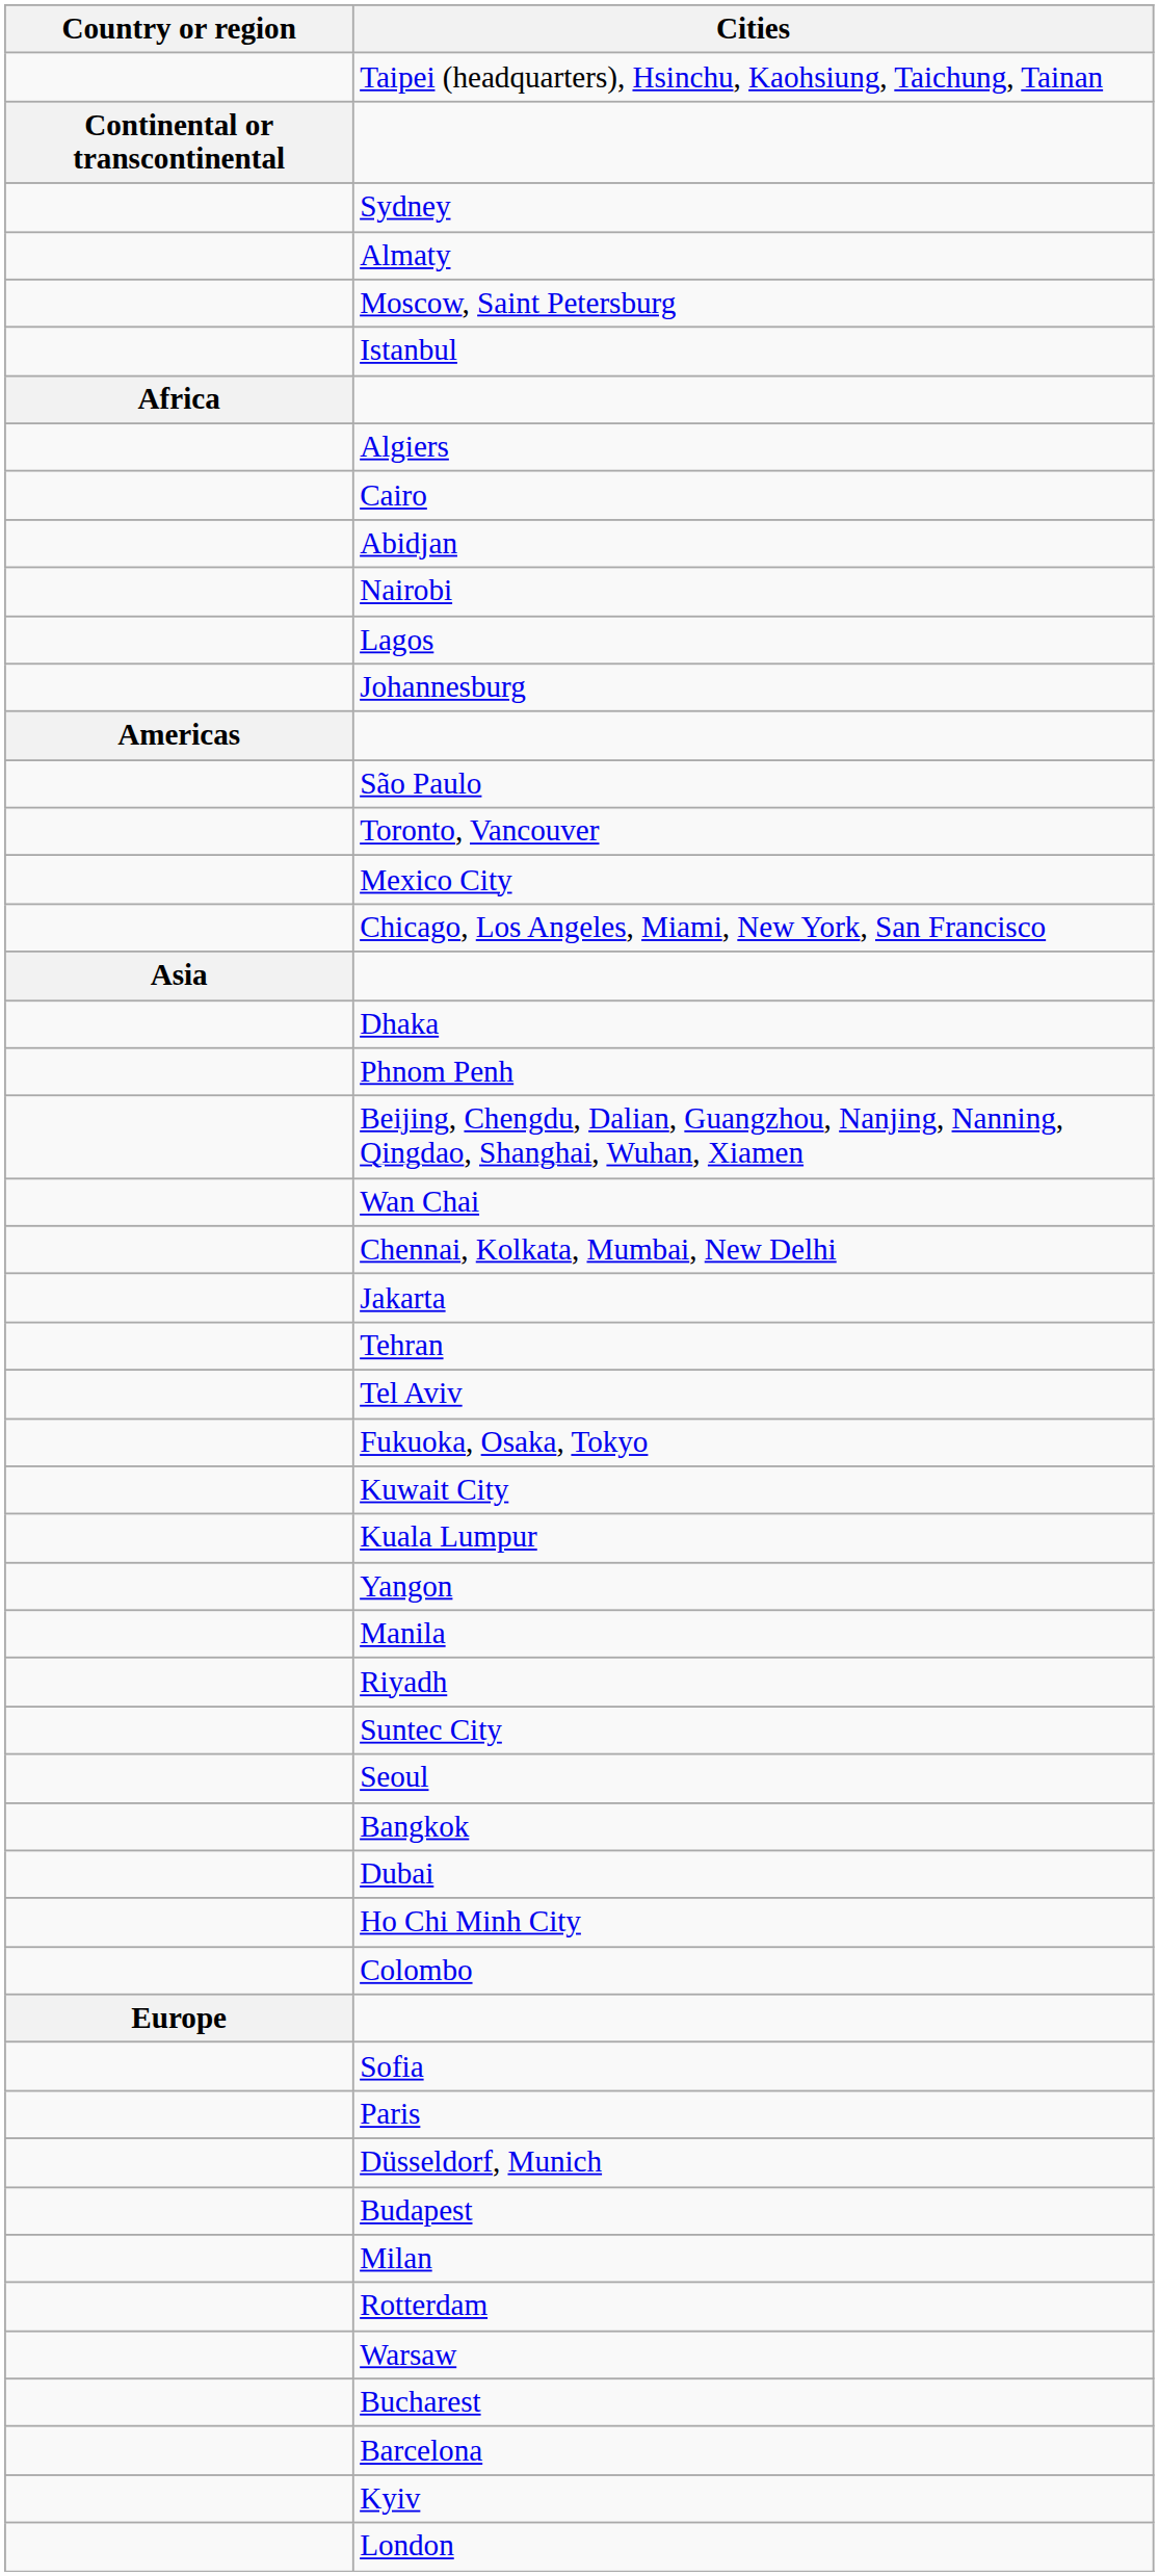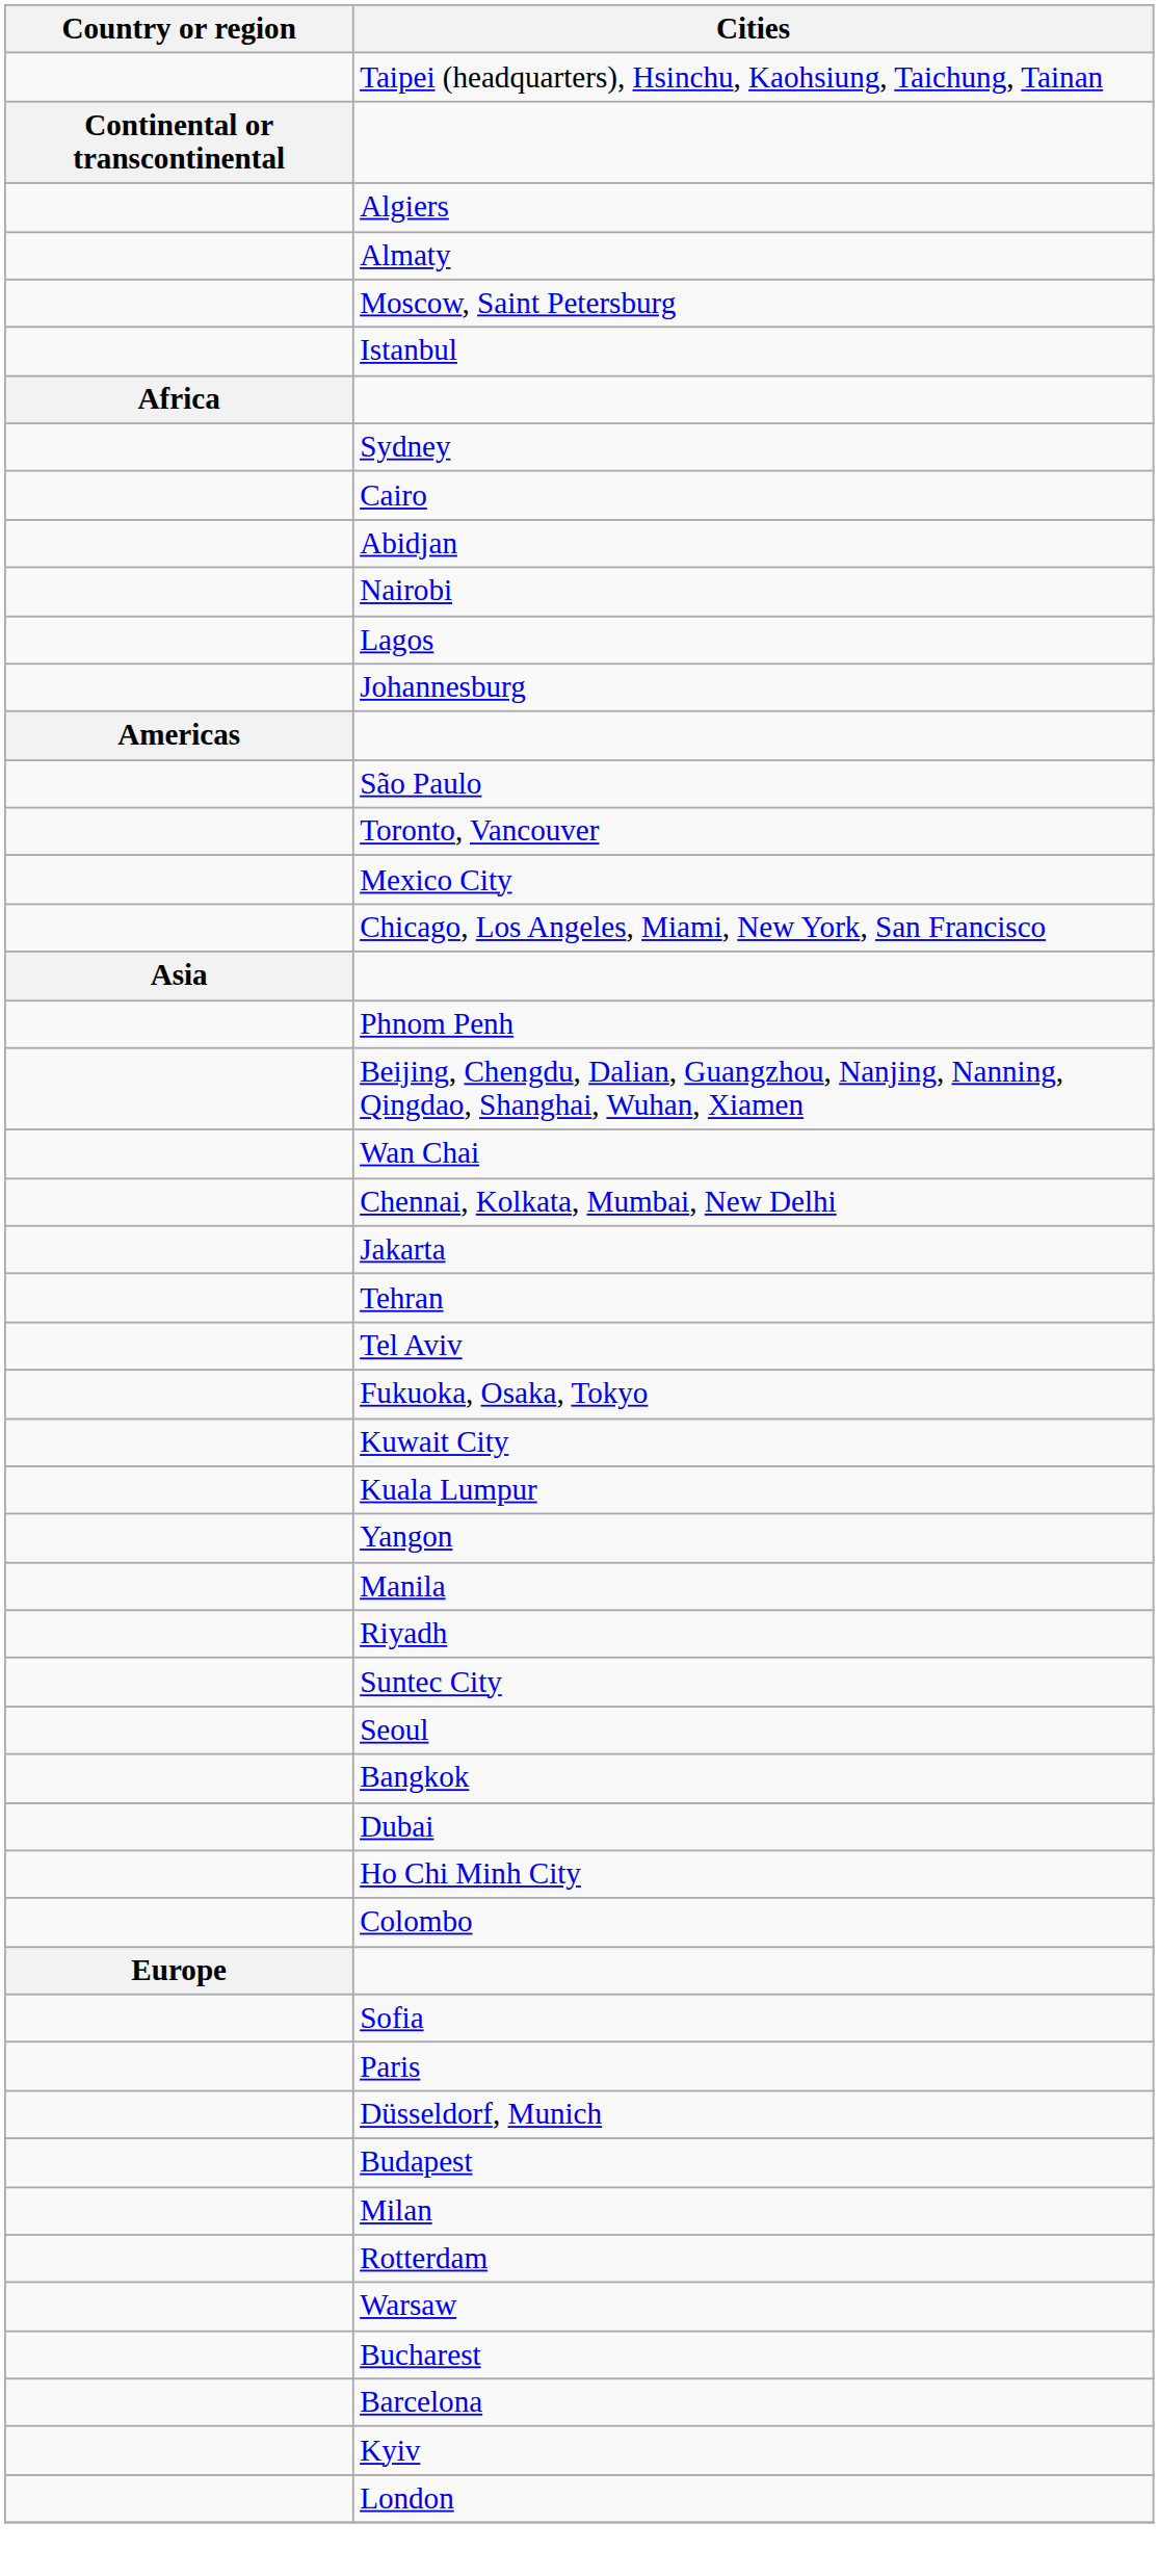rows swapped: Sydney <-> Algiers
- row: Dhaka
